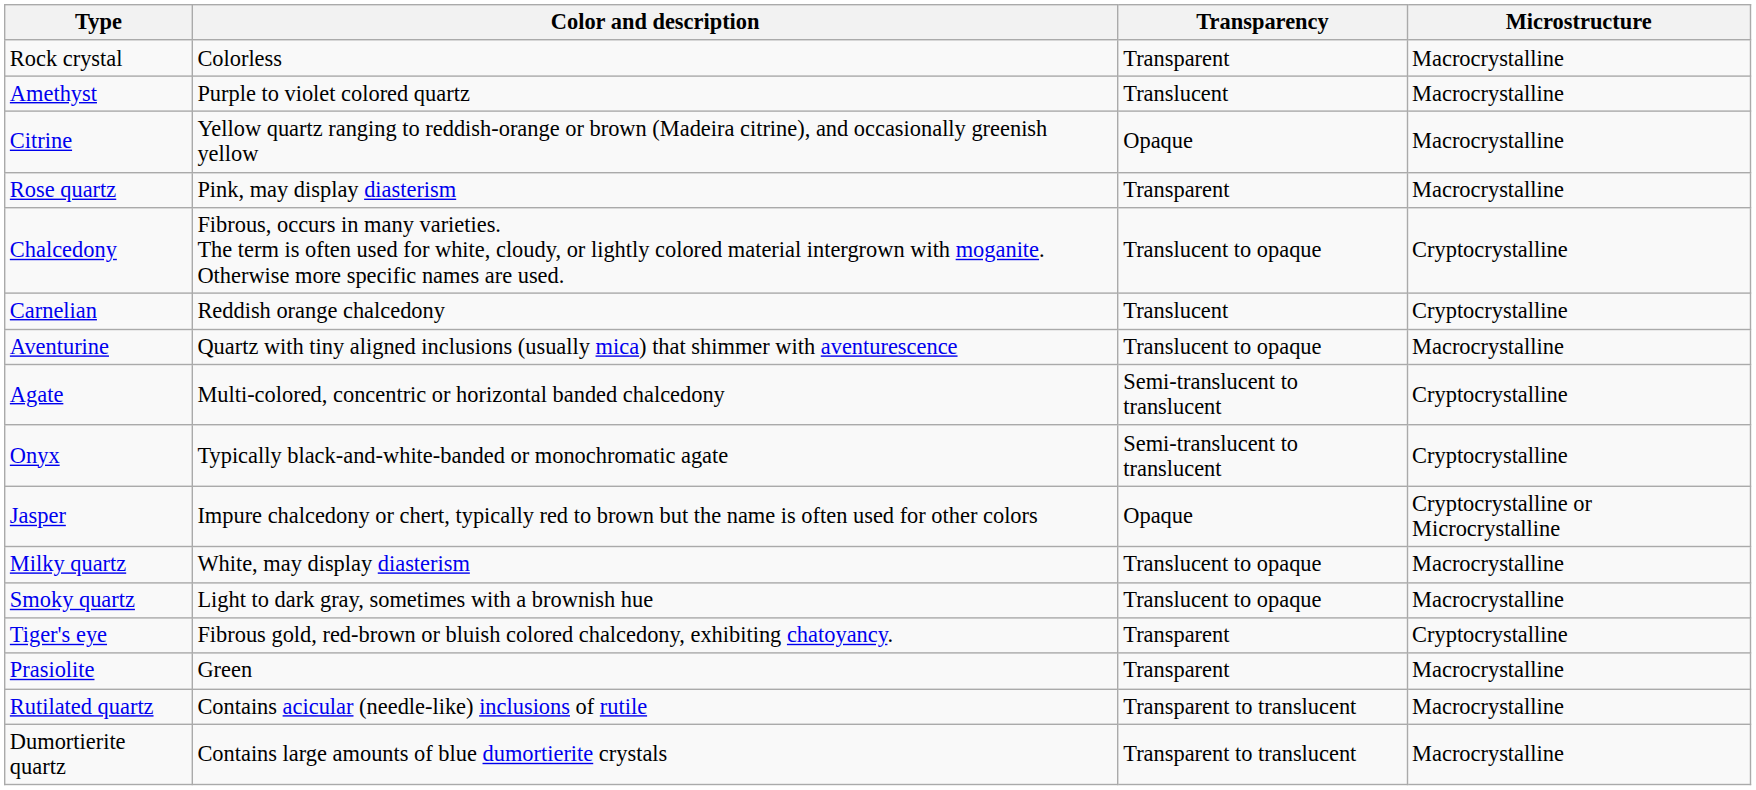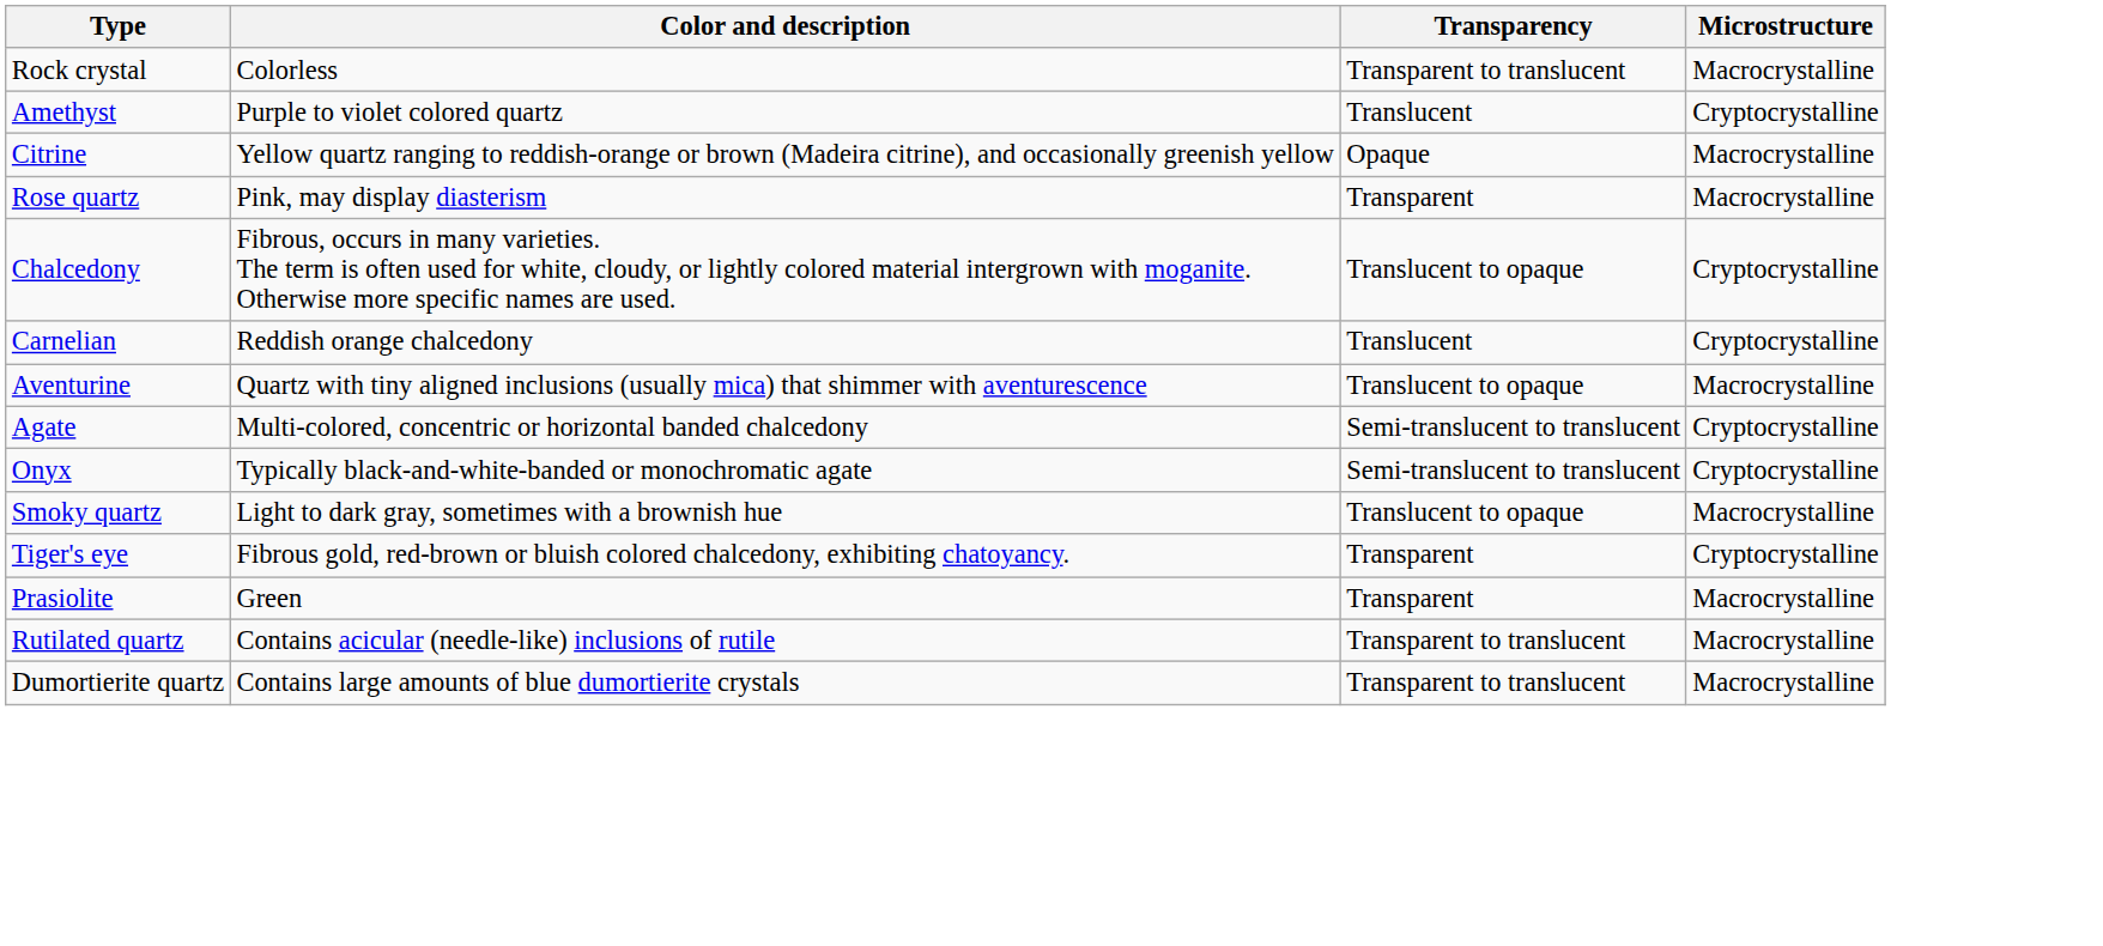Rock crystal | Transparency: Transparent -> Transparent to translucent
Amethyst | Microstructure: Macrocrystalline -> Cryptocrystalline
- row: Jasper | Impure chalcedony or chert, typically red to brown but the name is often used for other colors | Opaque | Cryptocrystalline or Microcrystalline
- row: Milky quartz | White, may display diasterism | Translucent to opaque | Macrocrystalline
